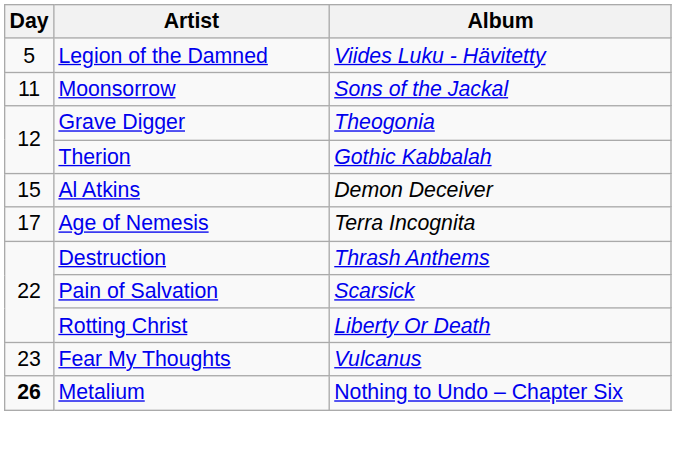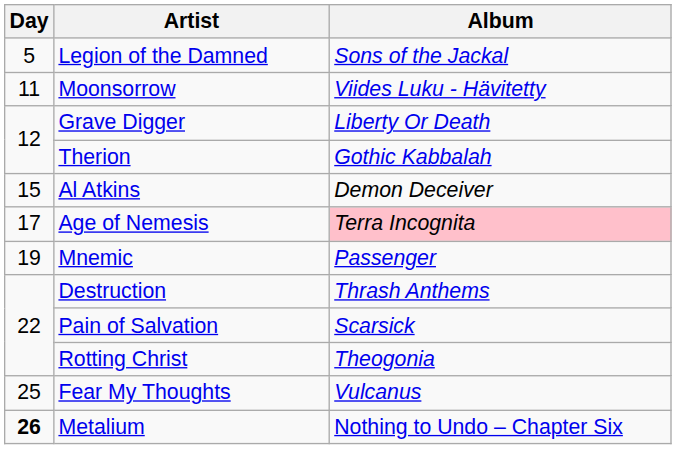Legion of the Damned | Album: Viides Luku - Hävitetty -> Sons of the Jackal
Moonsorrow | Album: Sons of the Jackal -> Viides Luku - Hävitetty
Grave Digger | Album: Theogonia -> Liberty Or Death
Age of Nemesis | Album: no background -> pink background
+ row: 19 | Mnemic | Passenger
Rotting Christ | Album: Liberty Or Death -> Theogonia
Fear My Thoughts | Day: 23 -> 25
